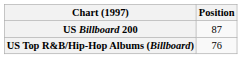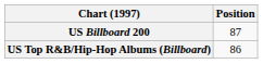US Top R&B/Hip-Hop Albums (Billboard) | Position: 76 -> 86
